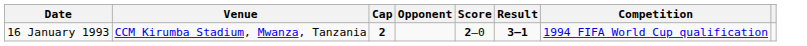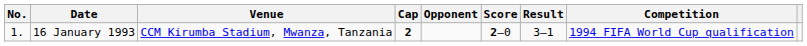+ column: No. | 1.
16 January 1993 | Result: bold -> normal
